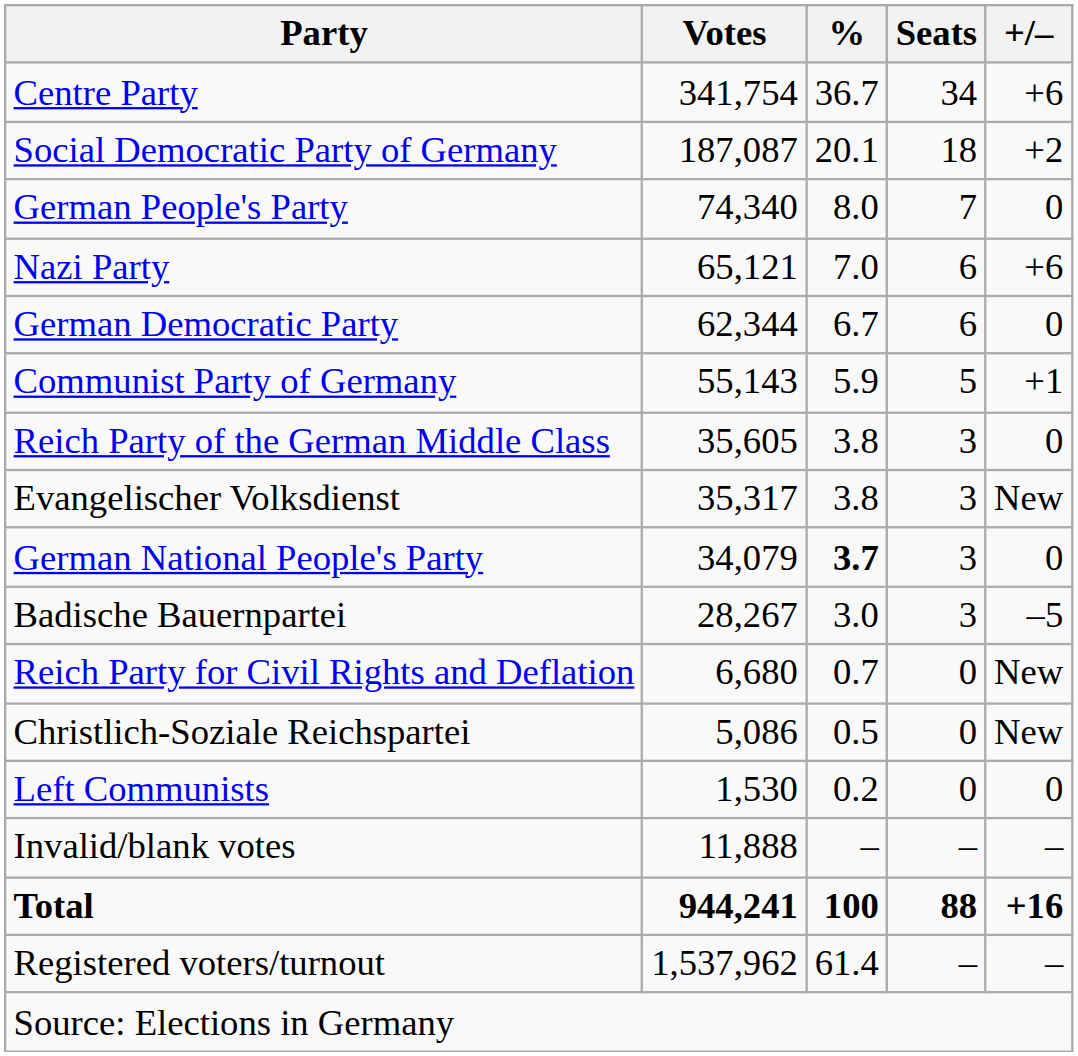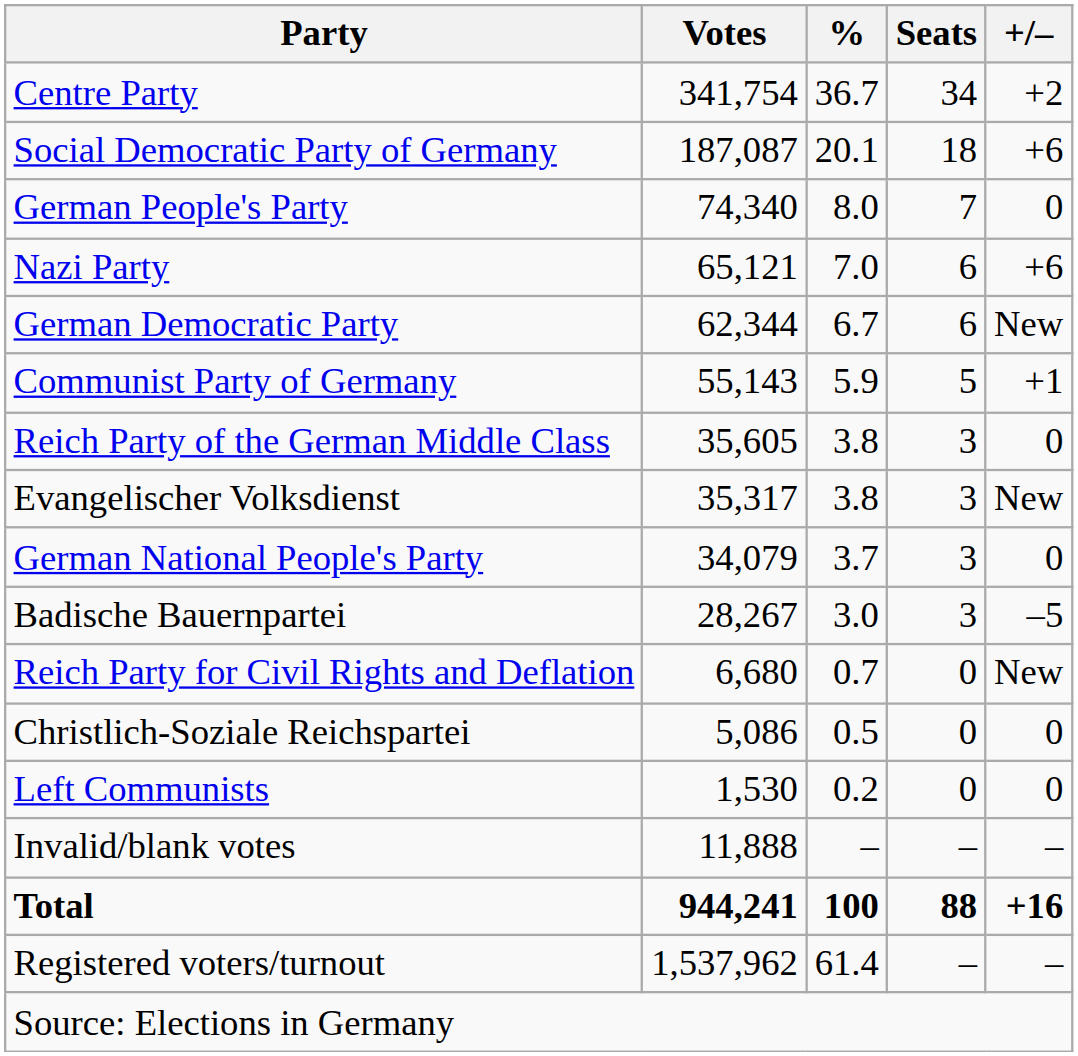Centre Party | +/–: +6 -> +2
Social Democratic Party of Germany | +/–: +2 -> +6
German Democratic Party | +/–: 0 -> New
German National People's Party | %: bold -> normal
Christlich-Soziale Reichspartei | +/–: New -> 0
